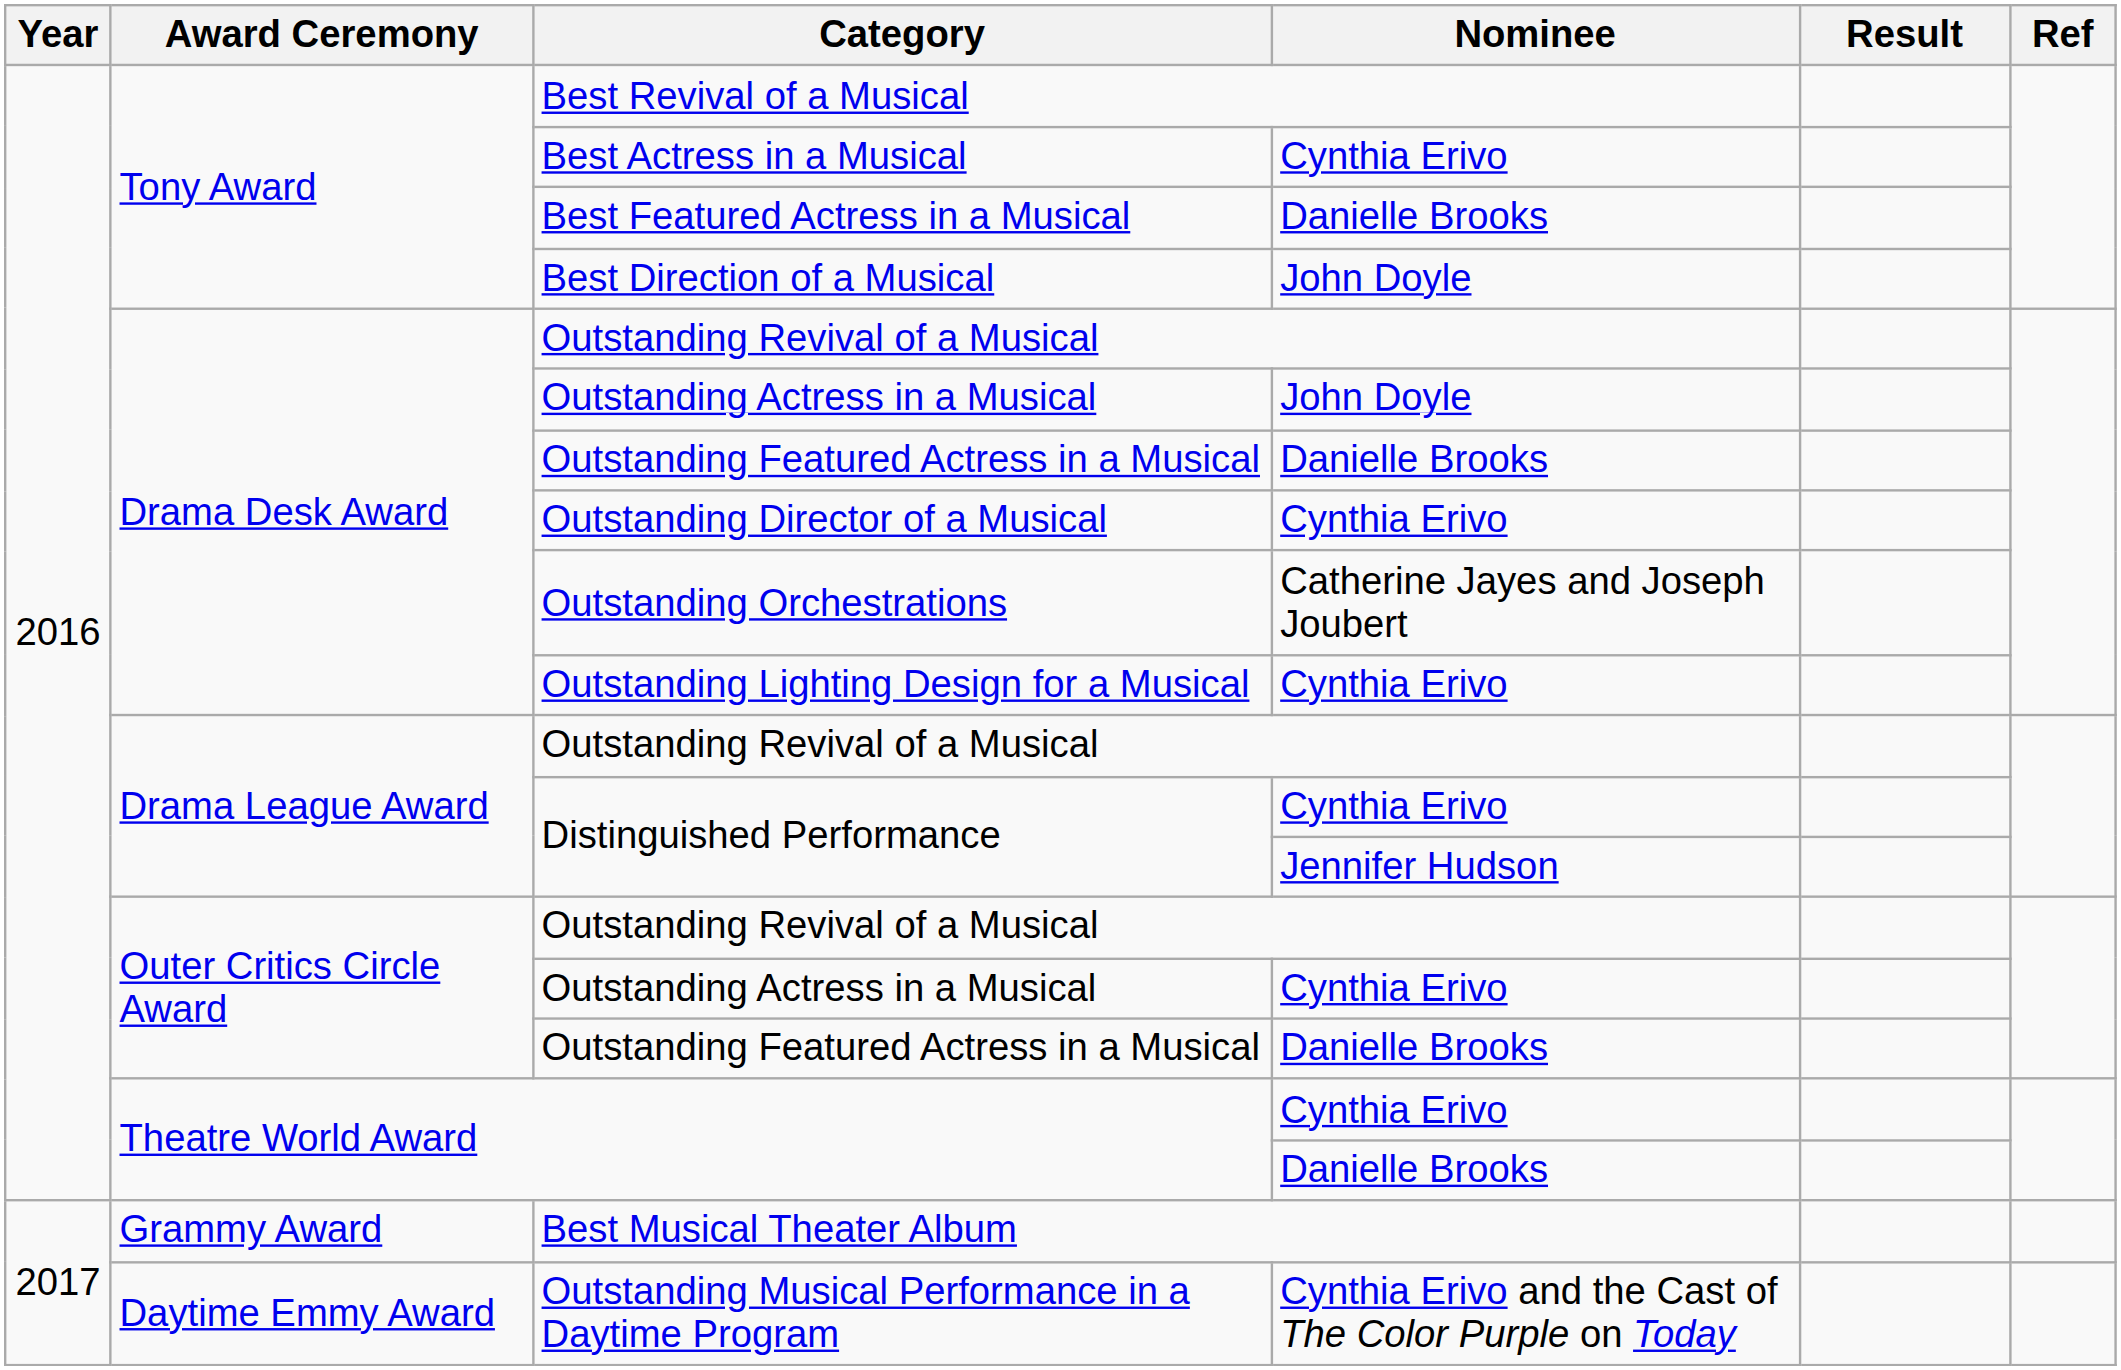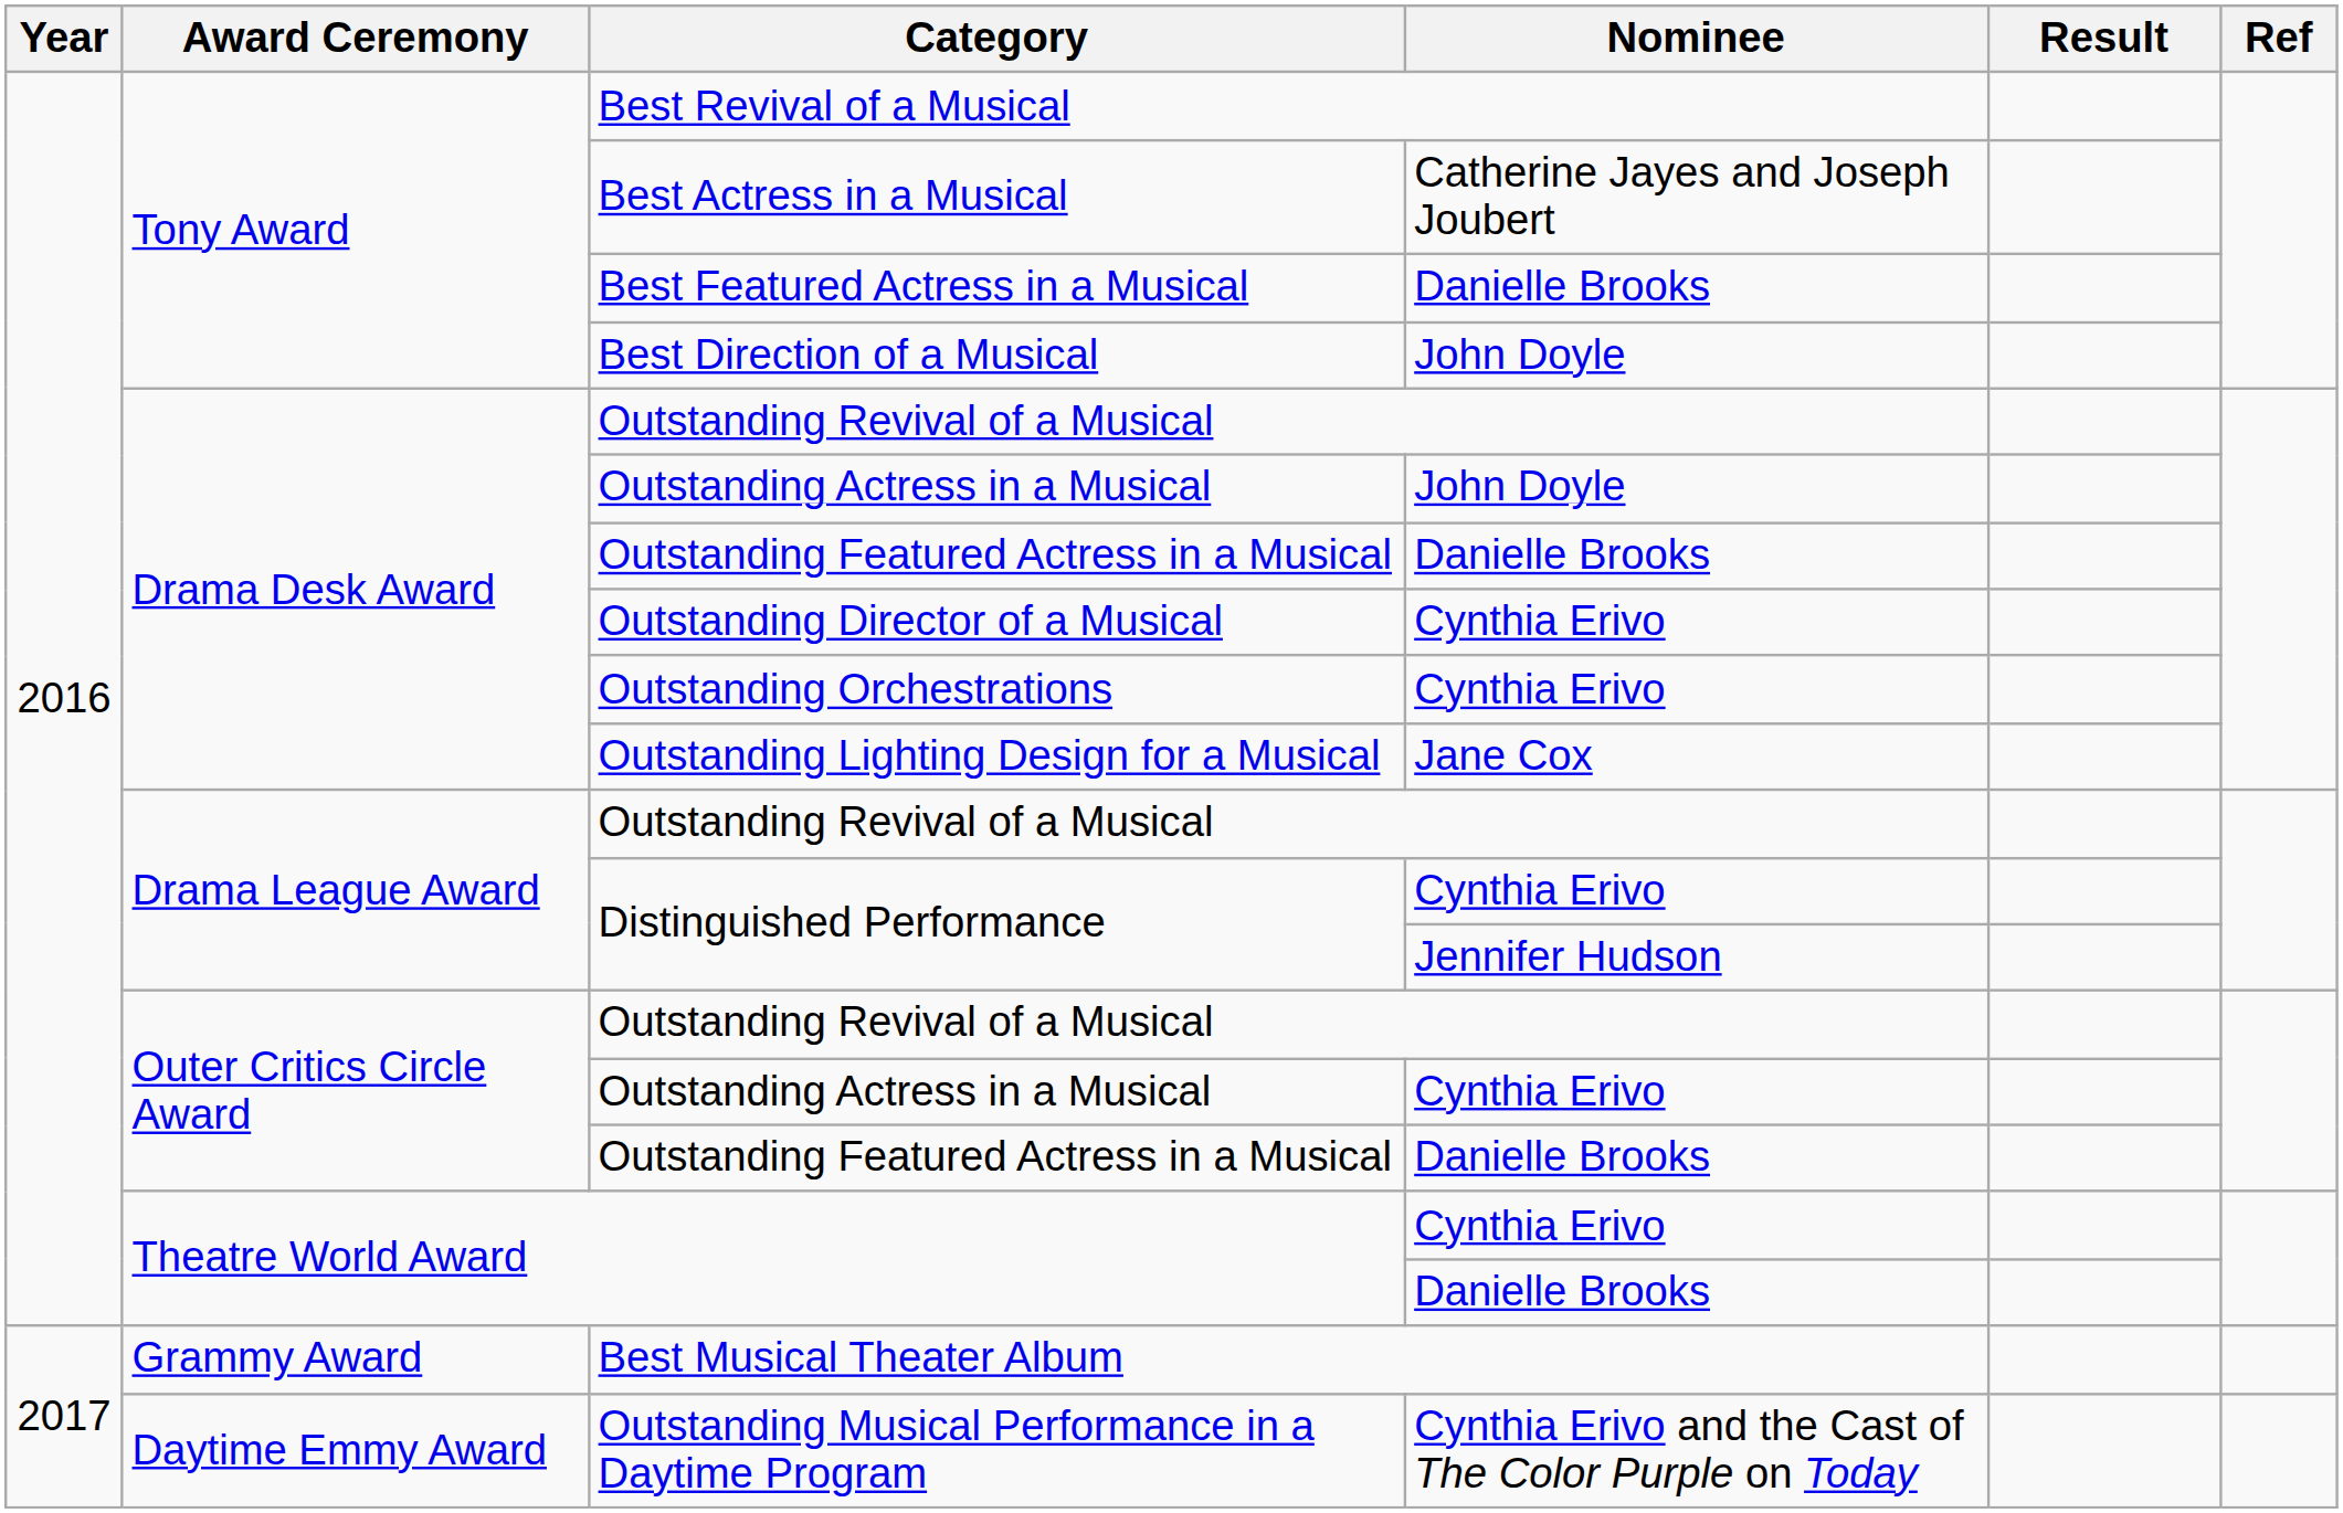Best Actress in a Musical | Nominee: Cynthia Erivo -> Catherine Jayes and Joseph Joubert
Outstanding Orchestrations | Nominee: Catherine Jayes and Joseph Joubert -> Cynthia Erivo
Outstanding Lighting Design for a Musical | Nominee: Cynthia Erivo -> Jane Cox
